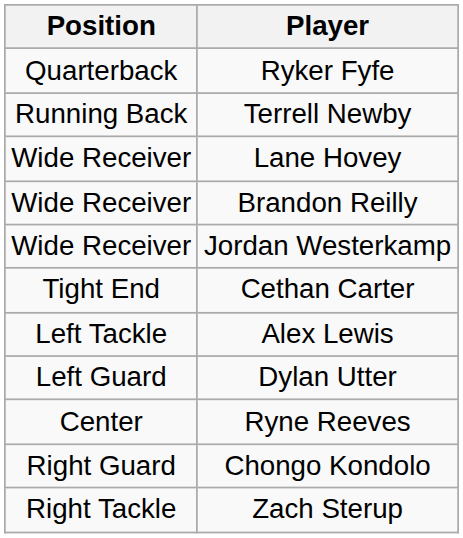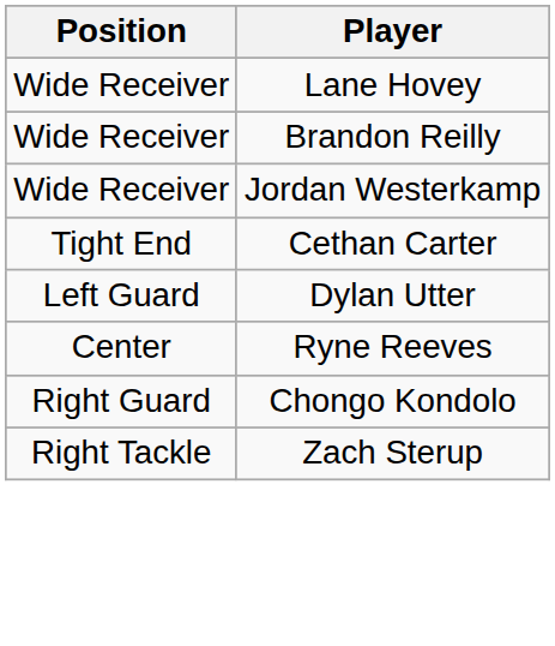- row: Quarterback | Ryker Fyfe
- row: Running Back | Terrell Newby
- row: Left Tackle | Alex Lewis
